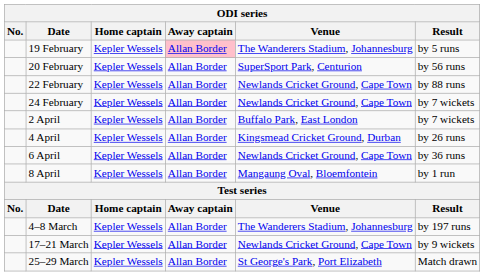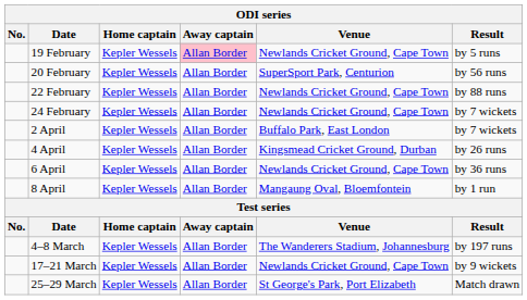19 February | Venue: The Wanderers Stadium, Johannesburg -> Newlands Cricket Ground, Cape Town
